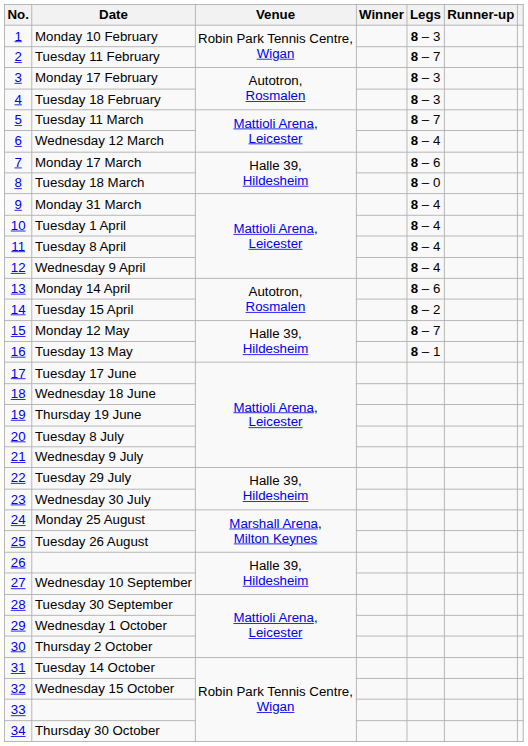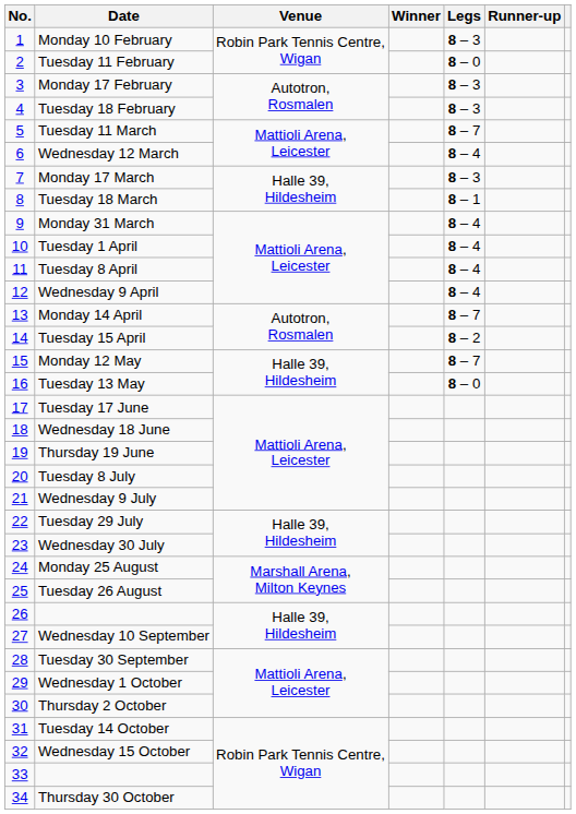Tuesday 11 February | Legs: 8 – 7 -> 8 – 0
Monday 17 March | Legs: 8 – 6 -> 8 – 3
Tuesday 18 March | Legs: 8 – 0 -> 8 – 1
Monday 14 April | Legs: 8 – 6 -> 8 – 7
Tuesday 13 May | Legs: 8 – 1 -> 8 – 0
